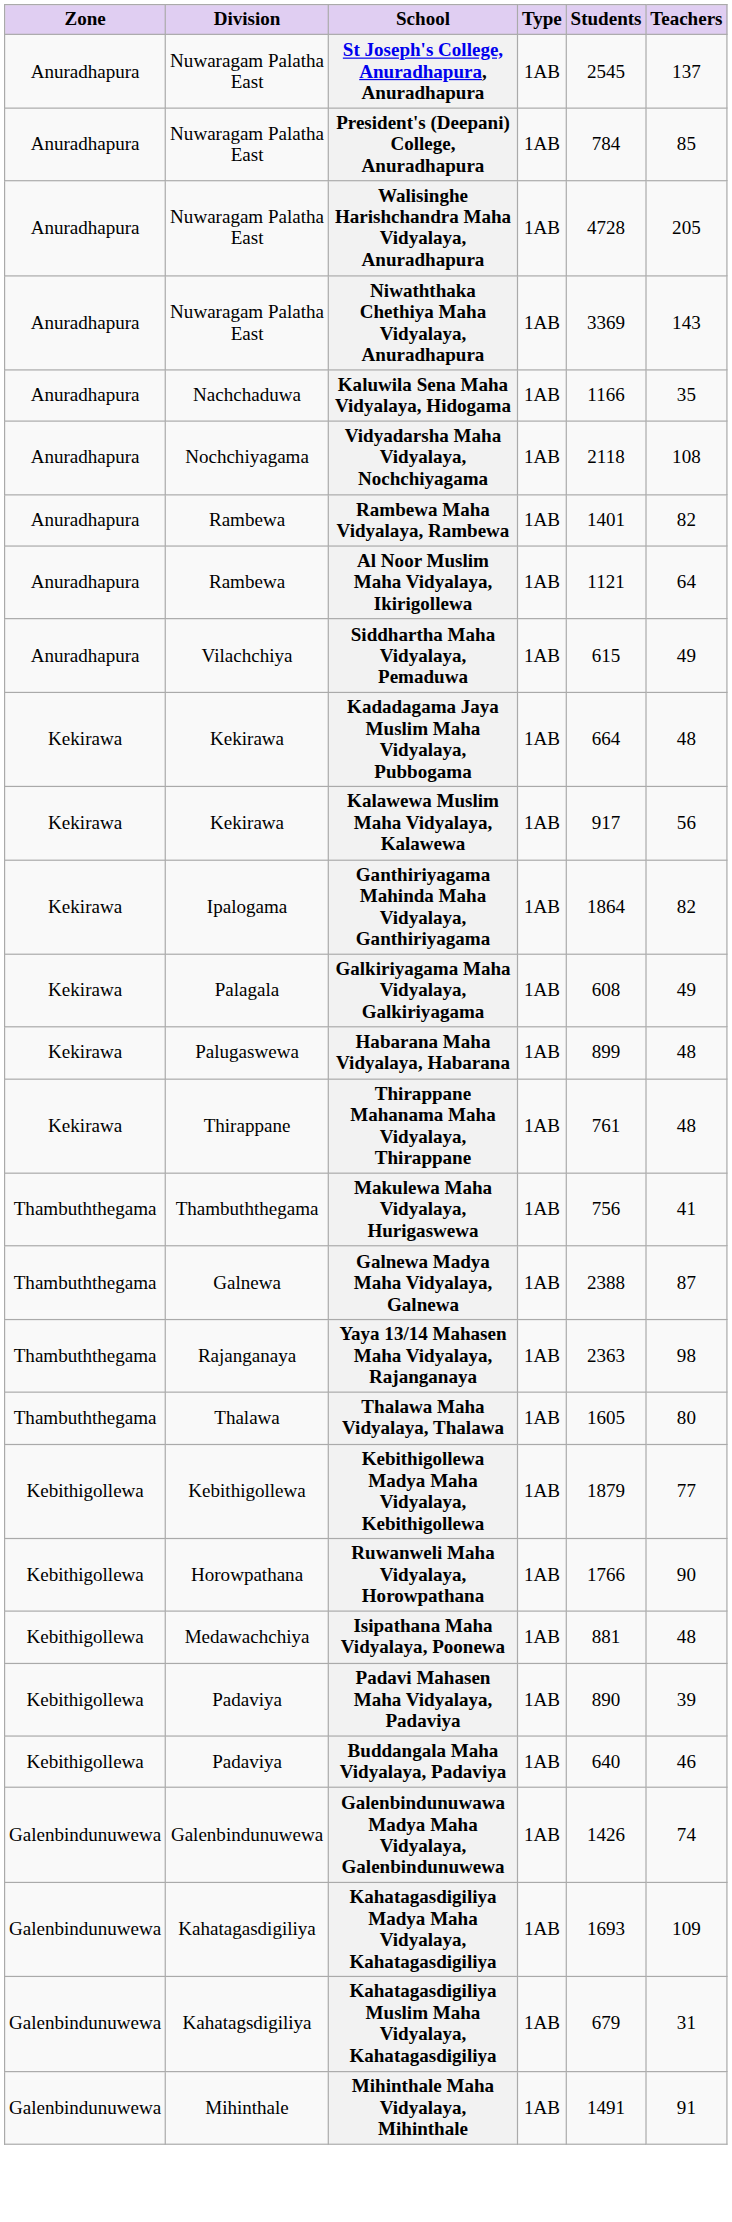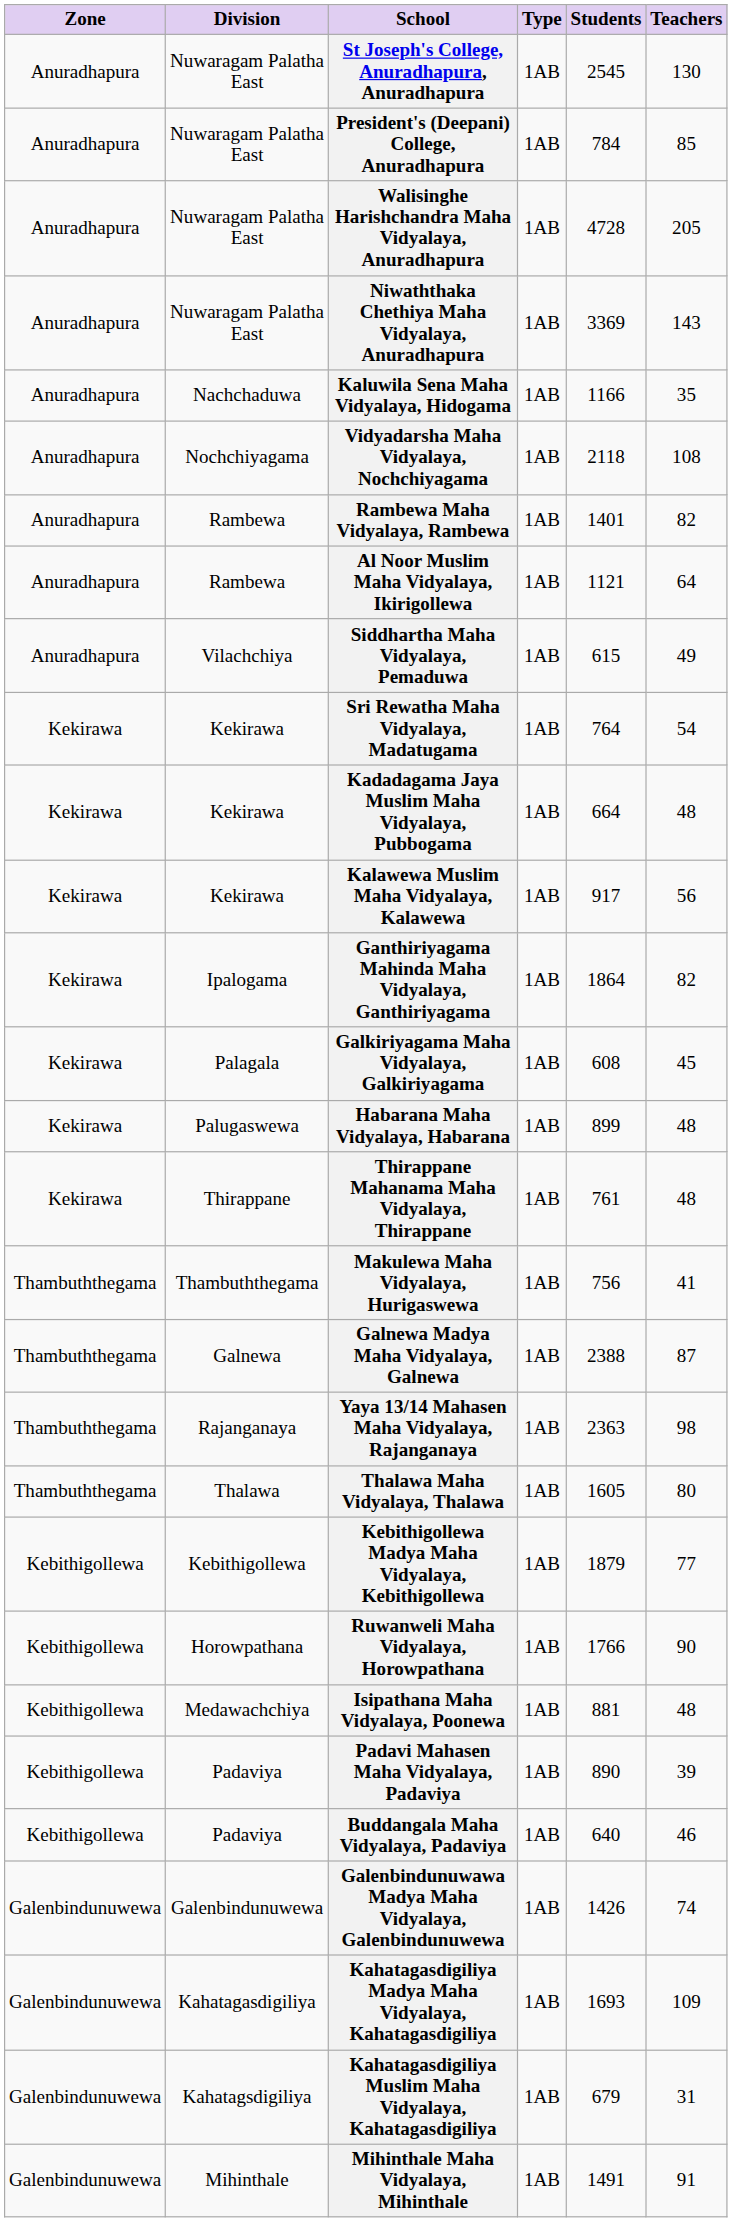St Joseph's College, Anuradhapura, Anuradhapura | Teachers: 137 -> 130
+ row: Kekirawa | Kekirawa | Sri Rewatha Maha Vidyalaya, Madatugama | 1AB | 764 | 54
Galkiriyagama Maha Vidyalaya, Galkiriyagama | Teachers: 49 -> 45
